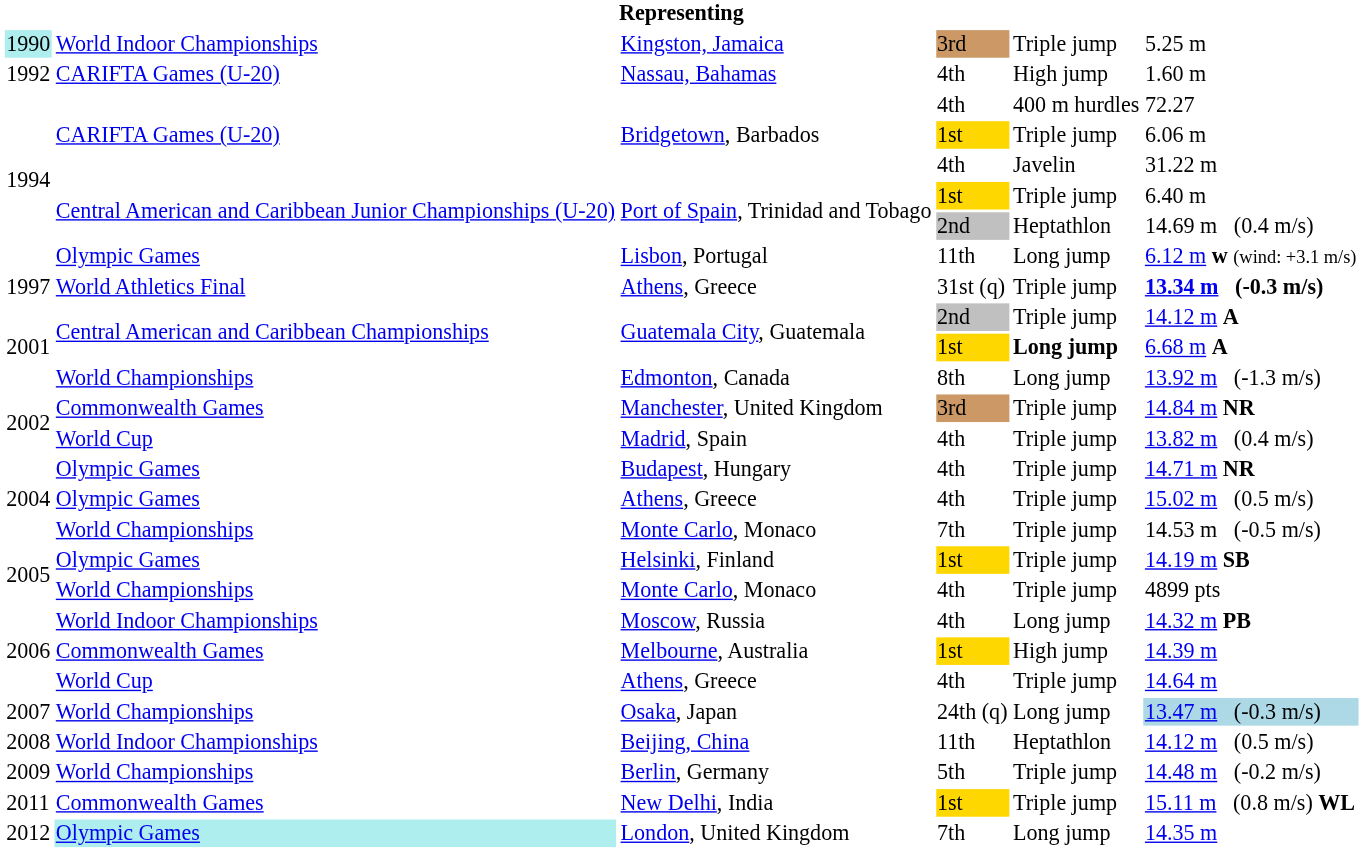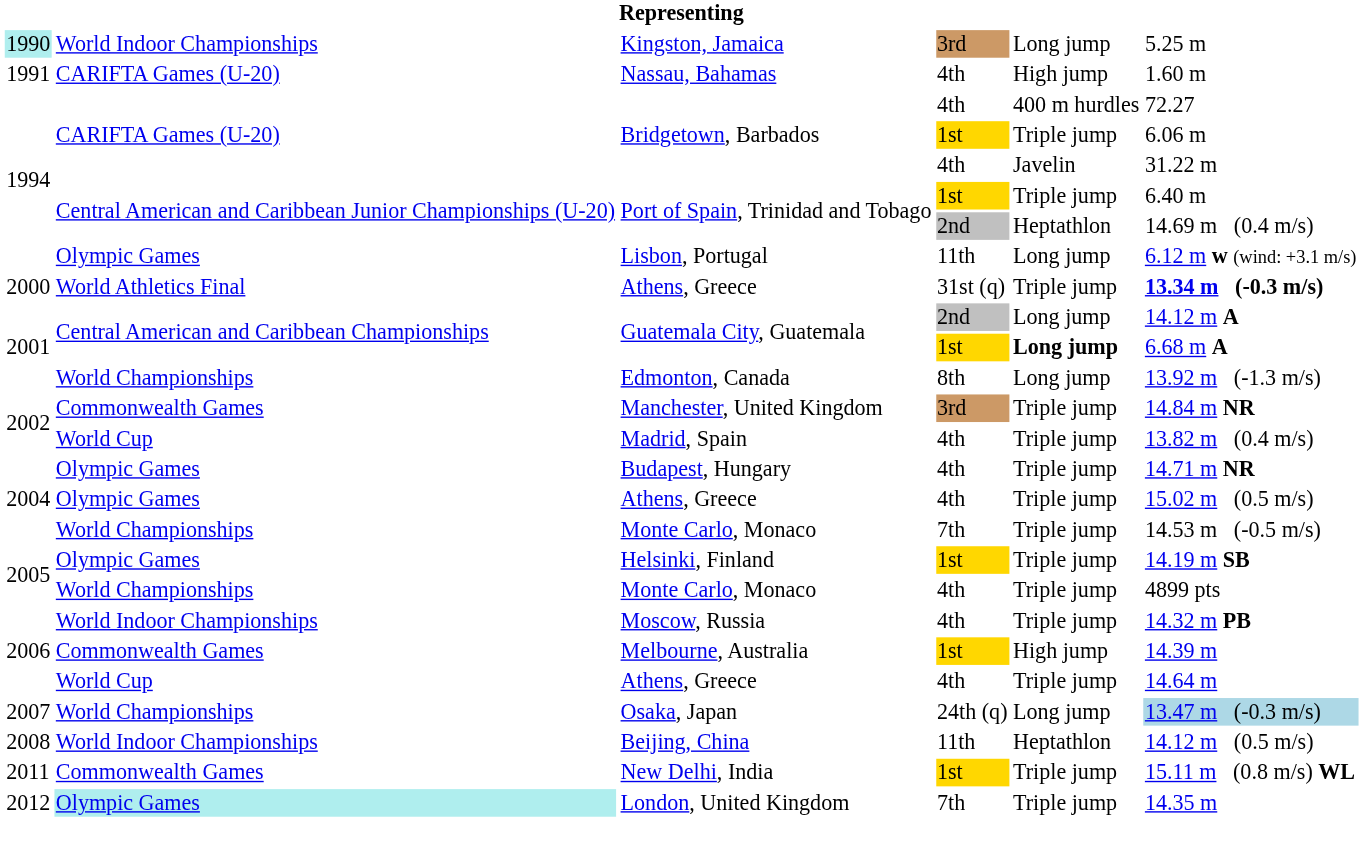Kingston, Jamaica | column 5: Triple jump -> Long jump
Nassau, Bahamas | column 1: 1992 -> 1991
Athens, Greece / 31st (q) | column 1: 1997 -> 2000
Guatemala City, Guatemala / 2nd | column 5: Triple jump -> Long jump
Moscow, Russia | column 5: Long jump -> Triple jump
- row: 2009 | World Championships | Berlin, Germany | 5th | Triple jump | 14.48 m (-0.2 m/s)
London, United Kingdom | column 5: Long jump -> Triple jump
